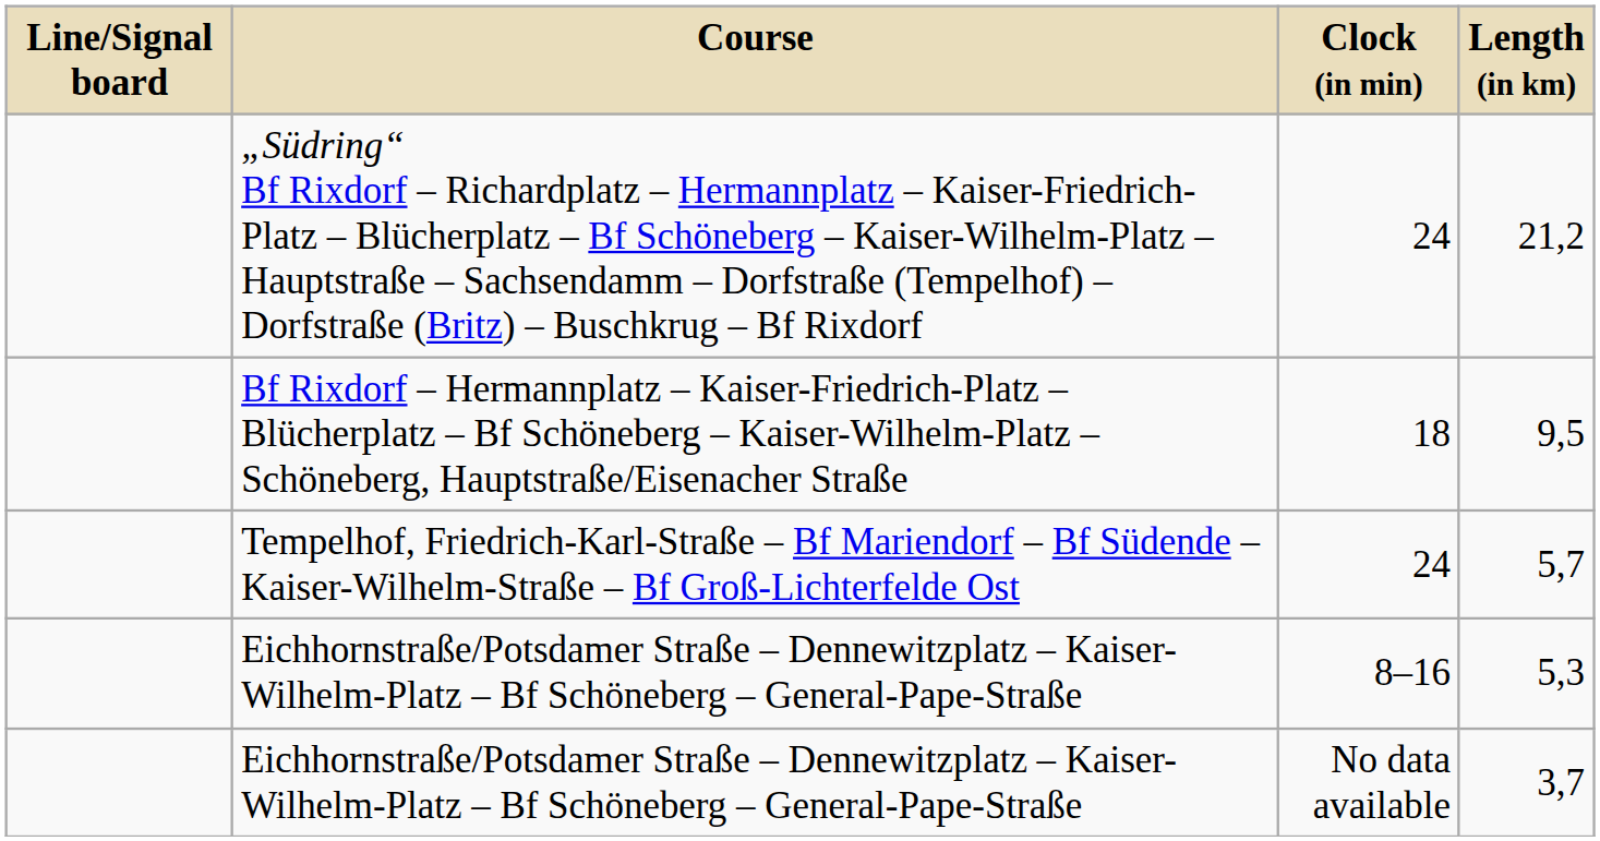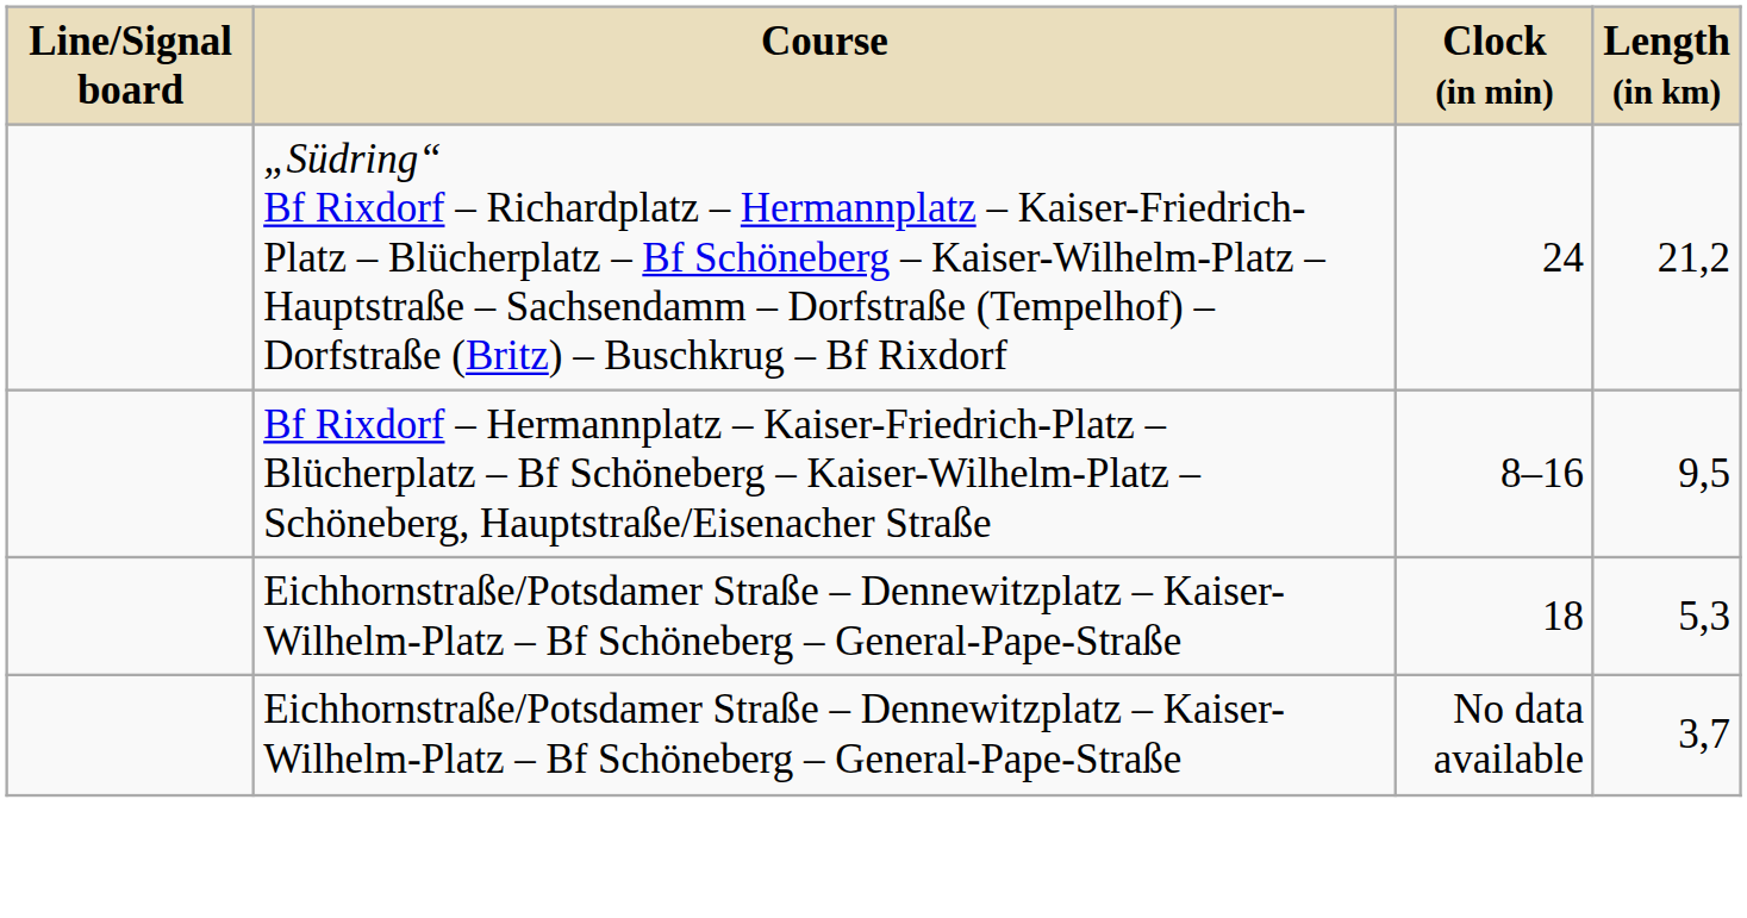9,5 | Clock (in min): 18 -> 8–16
- row: Tempelhof, Friedrich-Karl-Straße – Bf Mariendorf – Bf Südende – Kaiser-Wilhelm-Straße – Bf Groß-Lichterfelde Ost | 24 | 5,7
5,3 | Clock (in min): 8–16 -> 18
